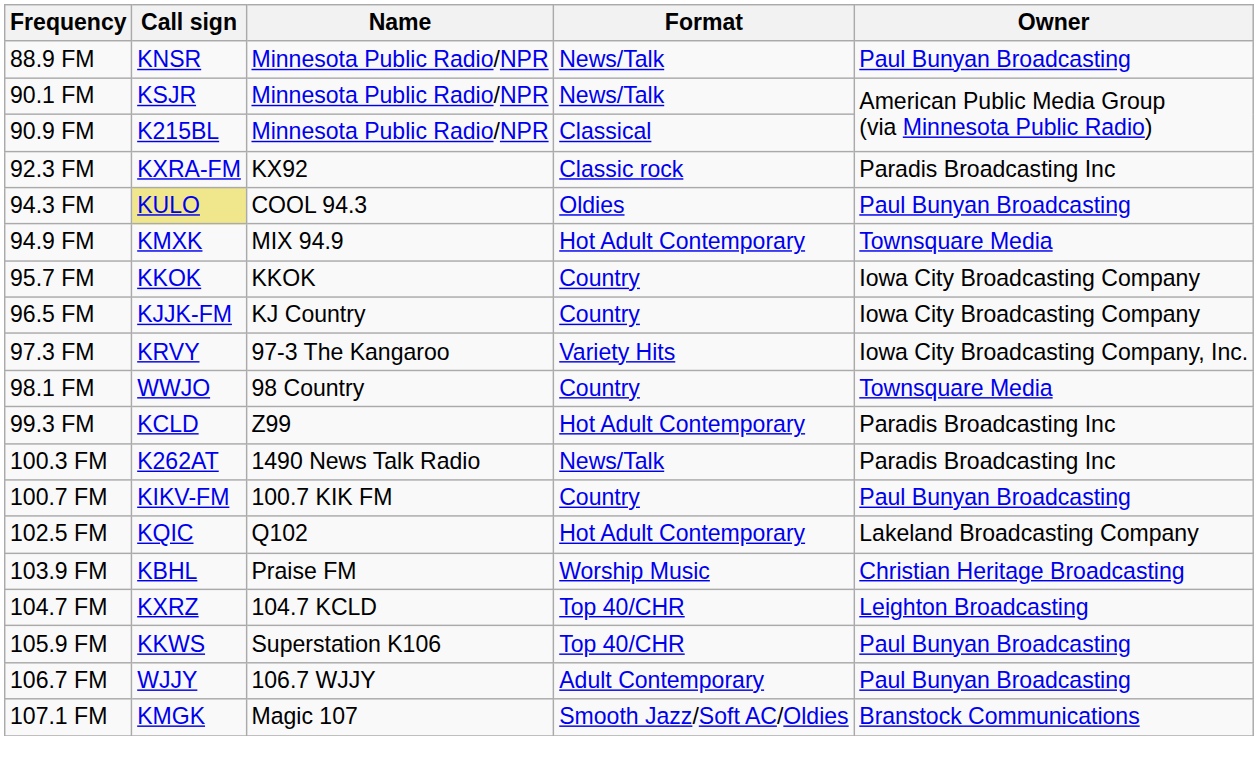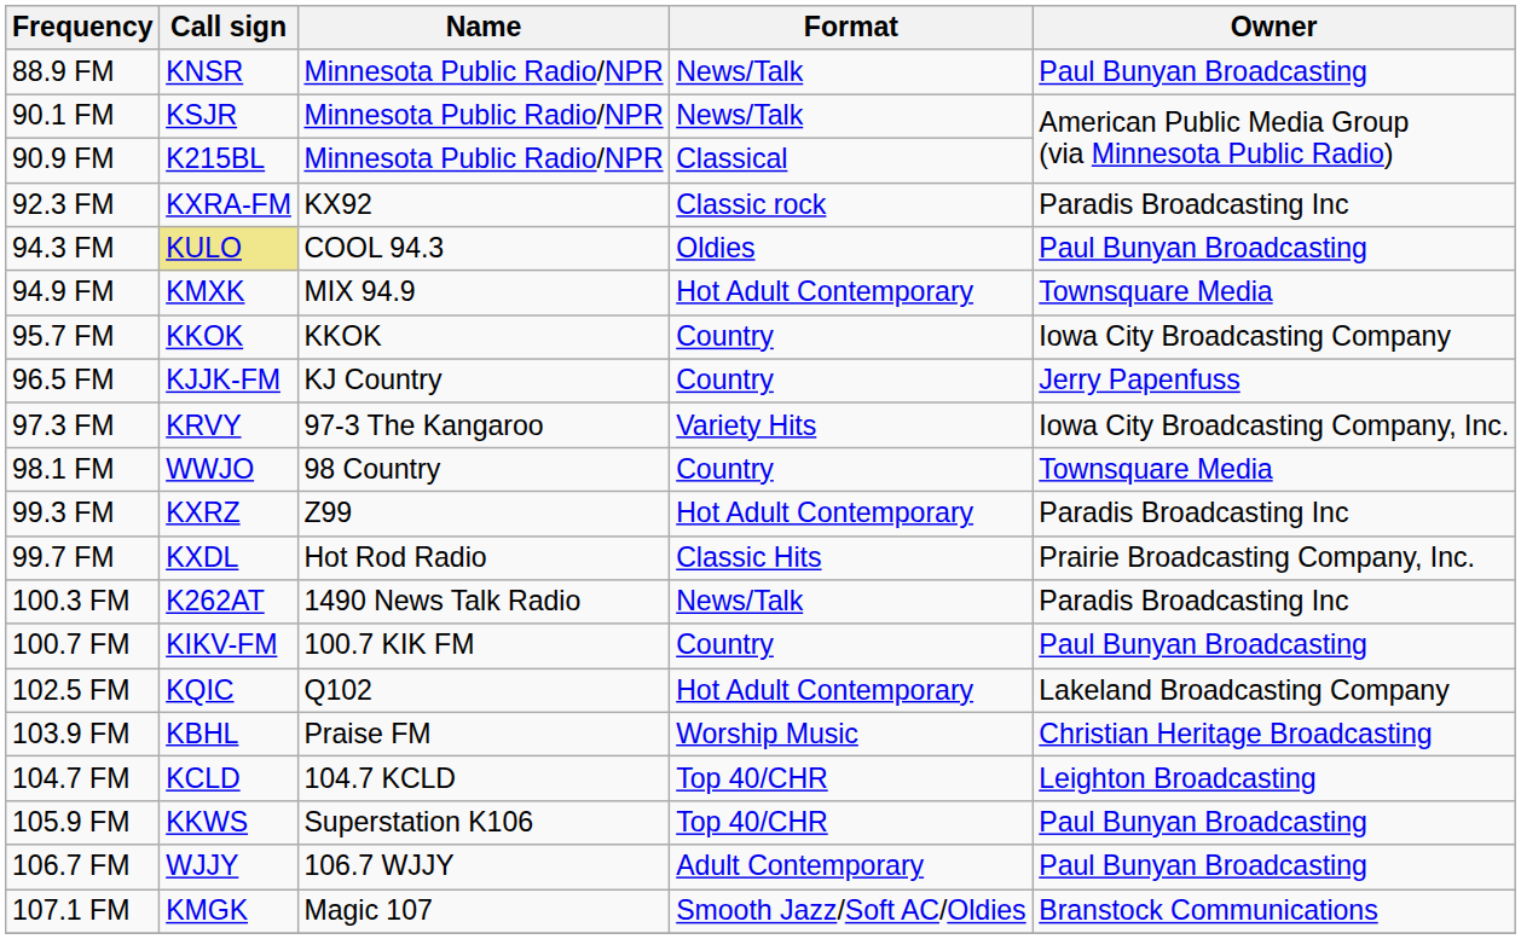96.5 FM | Owner: Iowa City Broadcasting Company -> Jerry Papenfuss
99.3 FM | Call sign: KCLD -> KXRZ
+ row: 99.7 FM | KXDL | Hot Rod Radio | Classic Hits | Prairie Broadcasting Company, Inc.
104.7 FM | Call sign: KXRZ -> KCLD
